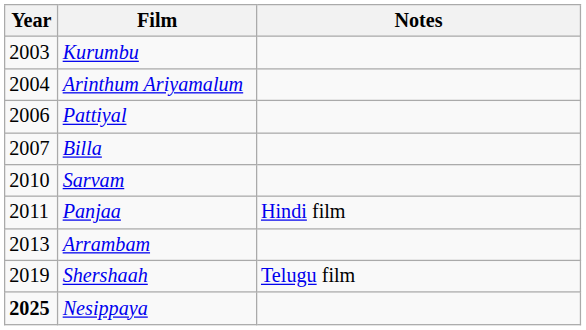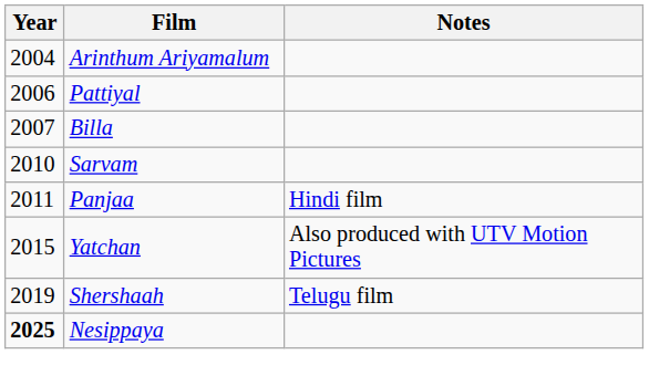- row: 2003 | Kurumbu
- row: 2013 | Arrambam
+ row: 2015 | Yatchan | Also produced with UTV Motion Pictures
